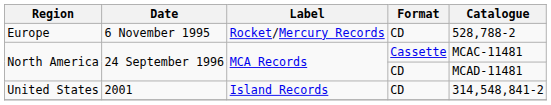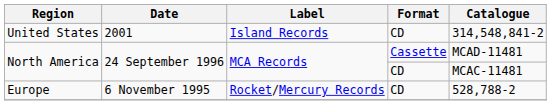rows swapped: Europe <-> United States
North America / Cassette | Catalogue: MCAC-11481 -> MCAD-11481
North America / CD | Catalogue: MCAD-11481 -> MCAC-11481
